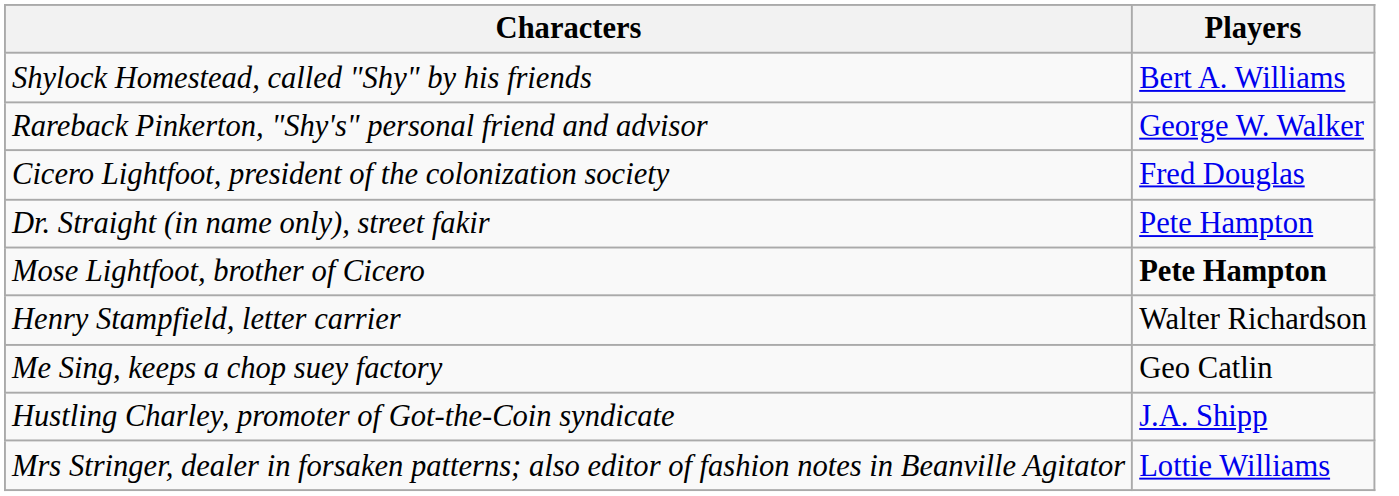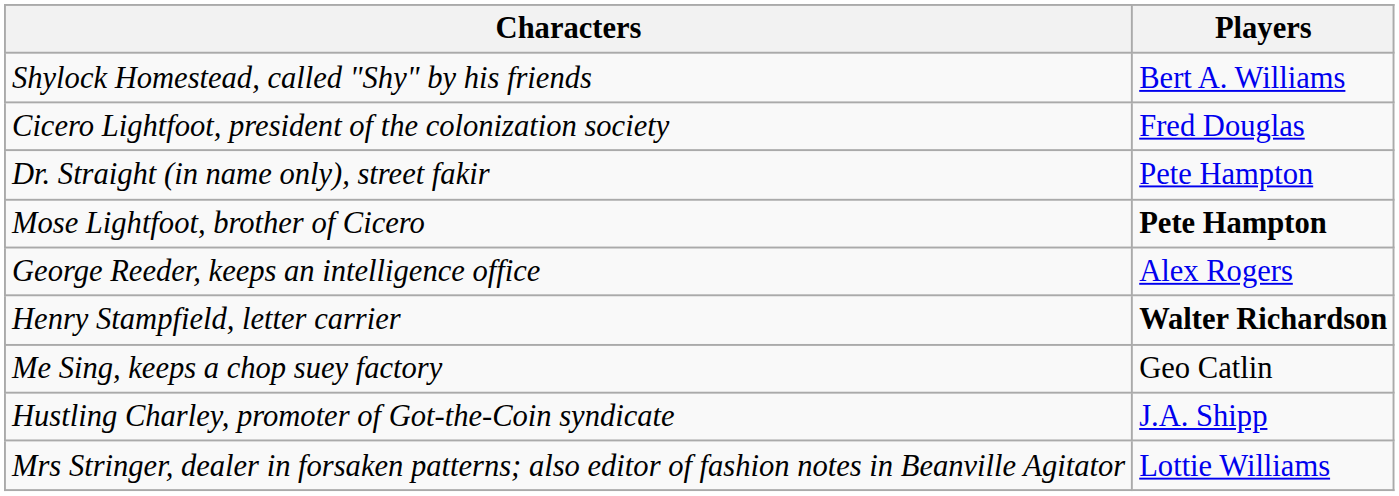- row: Rareback Pinkerton, "Shy's" personal friend and advisor | George W. Walker
+ row: George Reeder, keeps an intelligence office | Alex Rogers
Henry Stampfield, letter carrier | Players: normal -> bold
